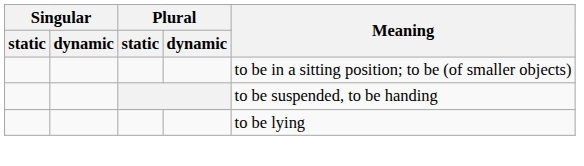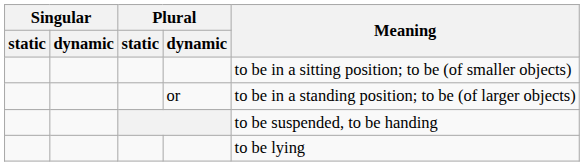+ row: or | to be in a standing position; to be (of larger objects)
